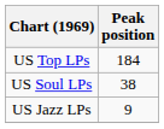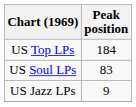US Soul LPs | Peak position: 38 -> 83
